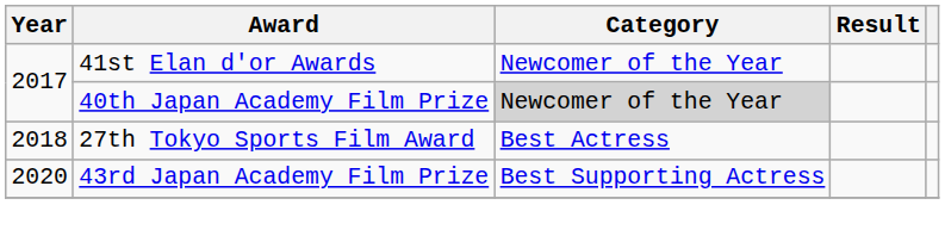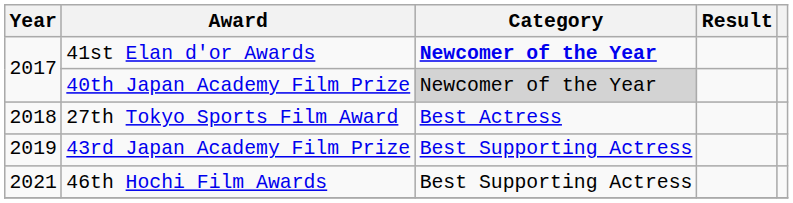41st Elan d'or Awards | Category: normal -> bold
43rd Japan Academy Film Prize | Year: 2020 -> 2019
+ row: 2021 | 46th Hochi Film Awards | Best Supporting Actress
